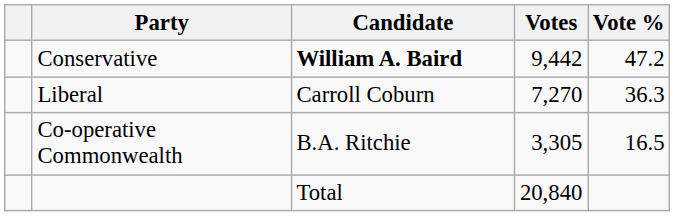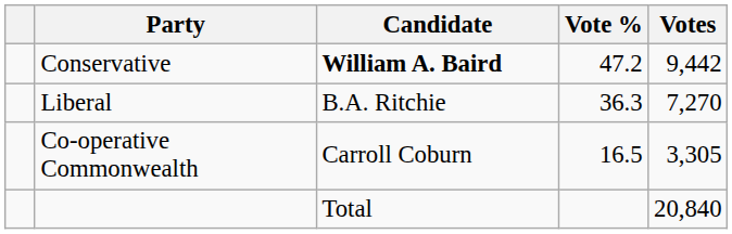columns swapped: Votes <-> Vote %
Liberal | Candidate: Carroll Coburn -> B.A. Ritchie
Co-operative Commonwealth | Candidate: B.A. Ritchie -> Carroll Coburn
